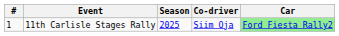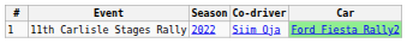11th Carlisle Stages Rally | Season: 2025 -> 2022
